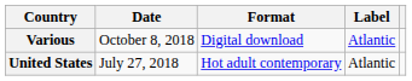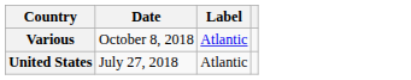- column: Format | Digital download | Hot adult contemporary
